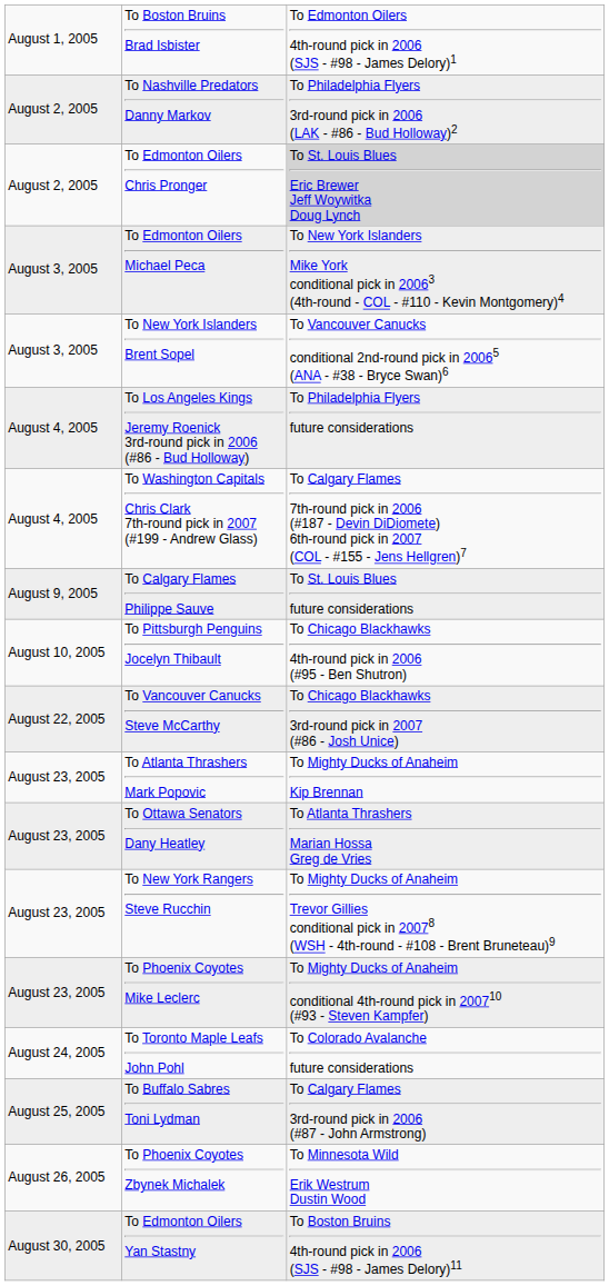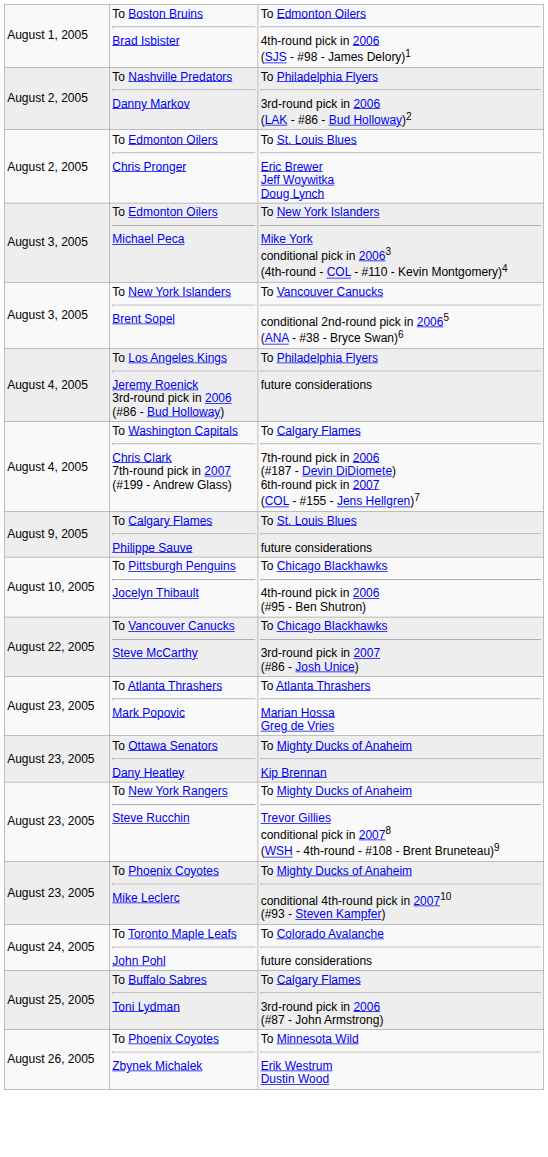To Edmonton Oilers Chris Pronger | column 3: lightgrey background -> no background
To Atlanta Thrashers Mark Popovic | column 3: To Mighty Ducks of Anaheim Kip Brennan -> To Atlanta Thrashers Marian Hossa Greg de Vries
To Ottawa Senators Dany Heatley | column 3: To Atlanta Thrashers Marian Hossa Greg de Vries -> To Mighty Ducks of Anaheim Kip Brennan
- row: August 30, 2005 | To Edmonton Oilers Yan Stastny | To Boston Bruins 4th-round pick in 2006 (SJS - #98 - James Delory)11
